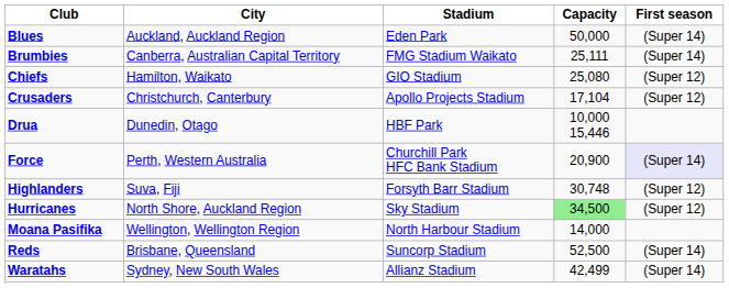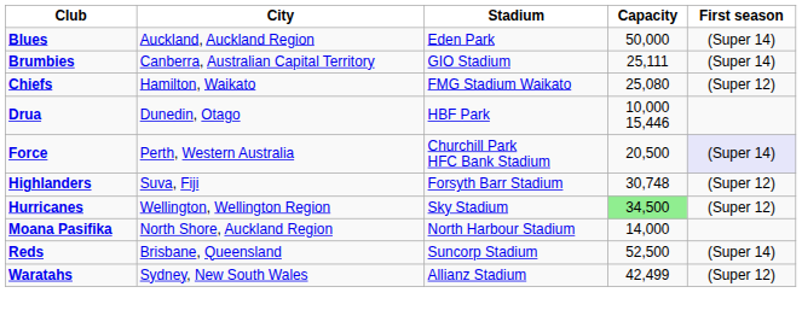Brumbies | Stadium: FMG Stadium Waikato -> GIO Stadium
Chiefs | Stadium: GIO Stadium -> FMG Stadium Waikato
- row: Crusaders | Christchurch, Canterbury | Apollo Projects Stadium | 17,104 | (Super 12)
Force | Capacity: 20,900 -> 20,500
Hurricanes | City: North Shore, Auckland Region -> Wellington, Wellington Region
Moana Pasifika | City: Wellington, Wellington Region -> North Shore, Auckland Region
Waratahs | First season: (Super 14) -> (Super 12)
